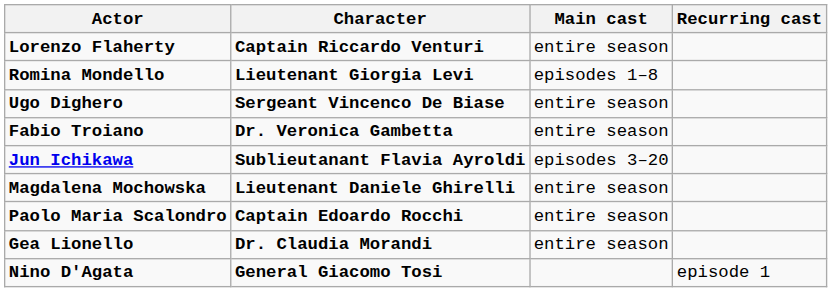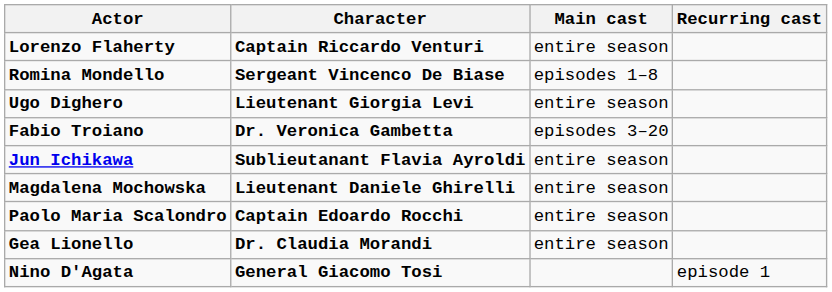Romina Mondello | Character: Lieutenant Giorgia Levi -> Sergeant Vincenco De Biase
Ugo Dighero | Character: Sergeant Vincenco De Biase -> Lieutenant Giorgia Levi
Fabio Troiano | Main cast: entire season -> episodes 3–20
Jun Ichikawa | Main cast: episodes 3–20 -> entire season
